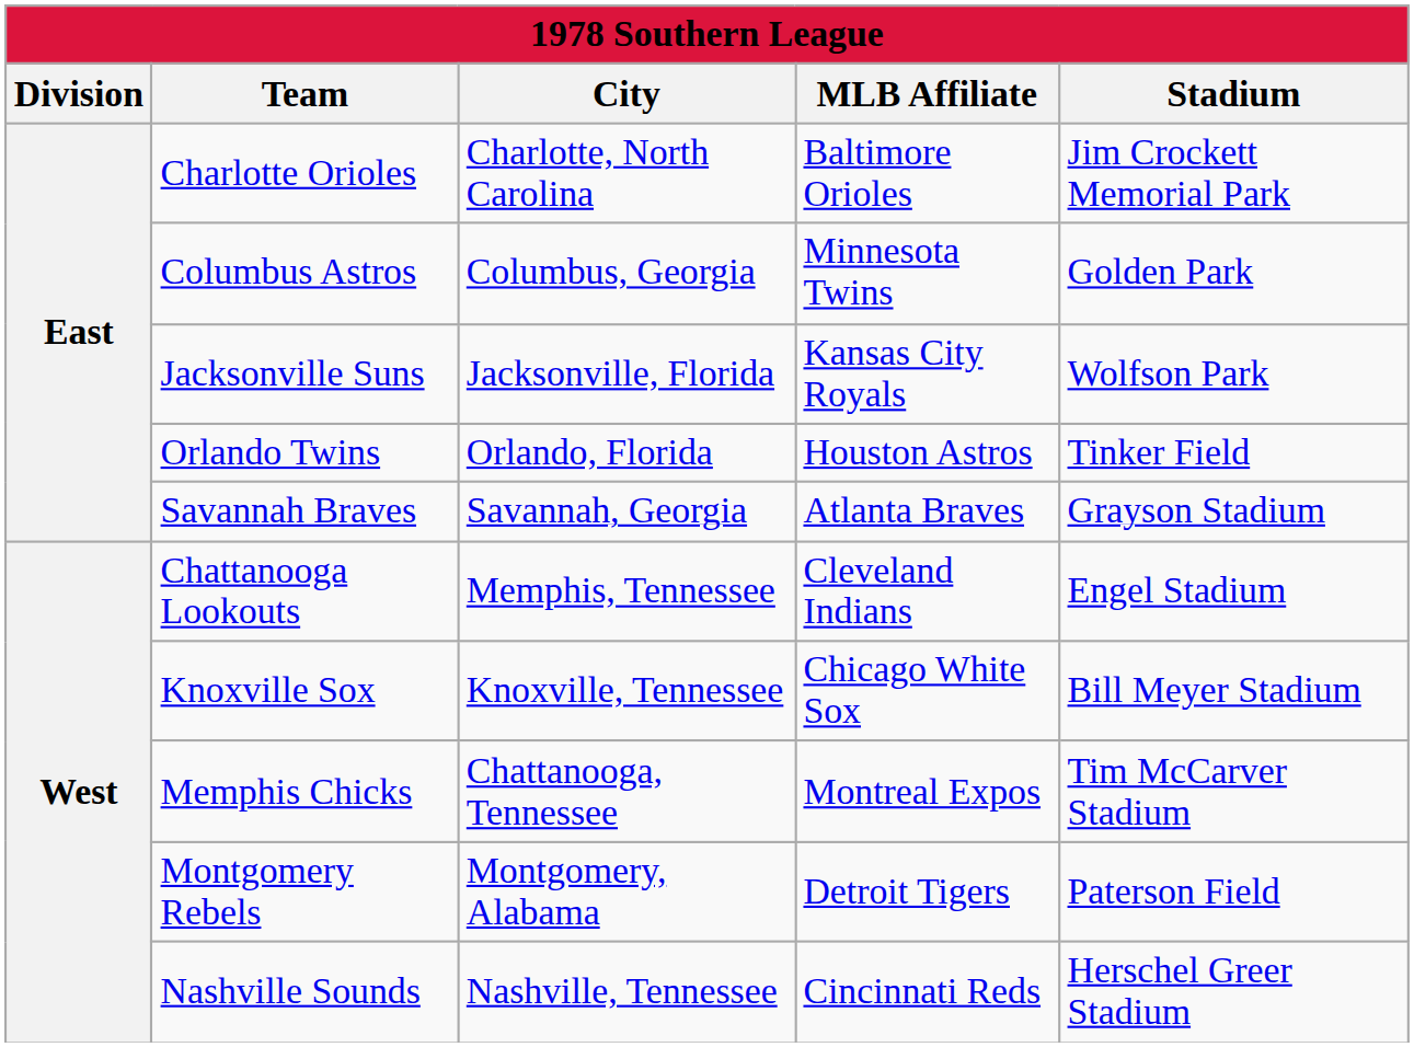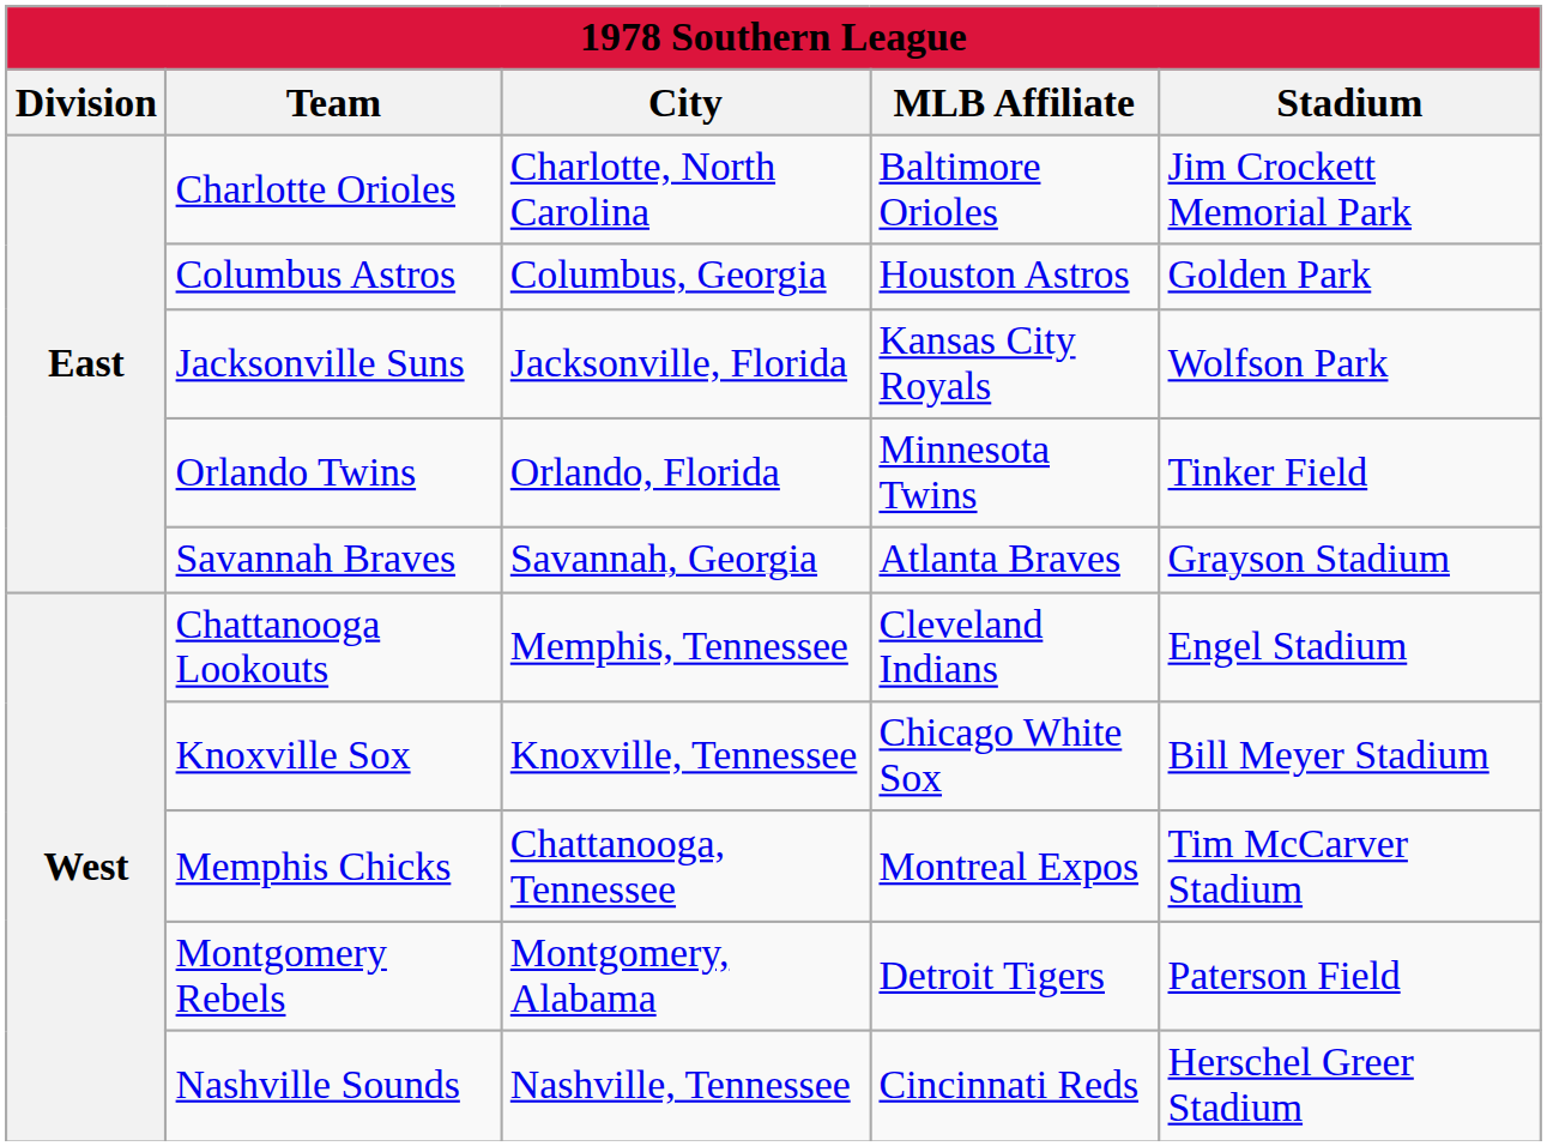Columbus Astros | MLB Affiliate: Minnesota Twins -> Houston Astros
Orlando Twins | MLB Affiliate: Houston Astros -> Minnesota Twins
